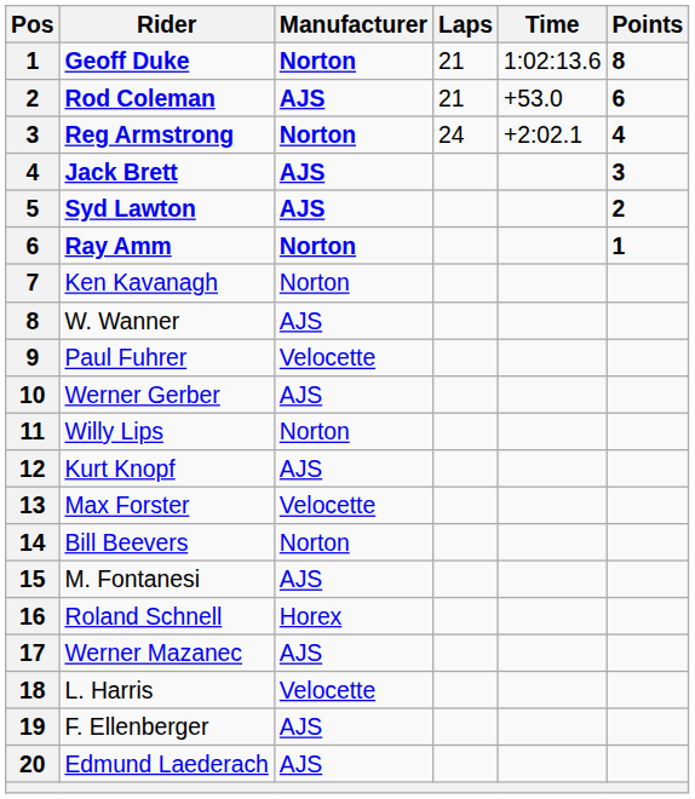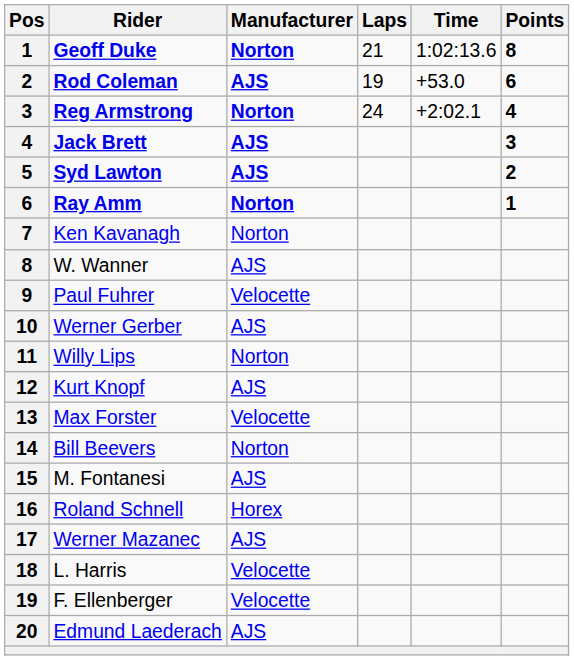Rod Coleman | Laps: 21 -> 19
F. Ellenberger | Manufacturer: AJS -> Velocette
